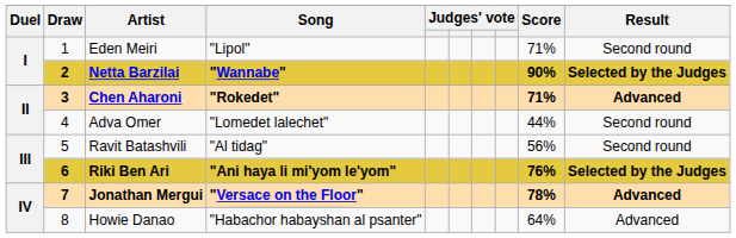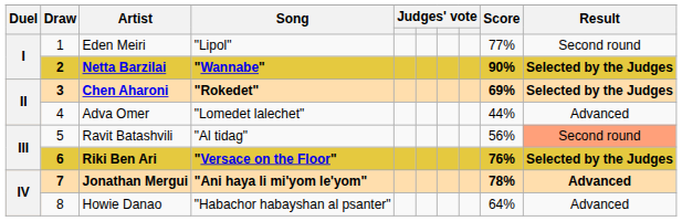Eden Meiri | Score: 71% -> 77%
Chen Aharoni | Score: 71% -> 69%
Chen Aharoni | Result: Advanced -> Selected by the Judges
Adva Omer | Result: Second round -> Advanced
Ravit Batashvili | Result: no background -> lightsalmon background
Riki Ben Ari | Song: "Ani haya li mi'yom le'yom" -> "Versace on the Floor"
Jonathan Mergui | Song: "Versace on the Floor" -> "Ani haya li mi'yom le'yom"
